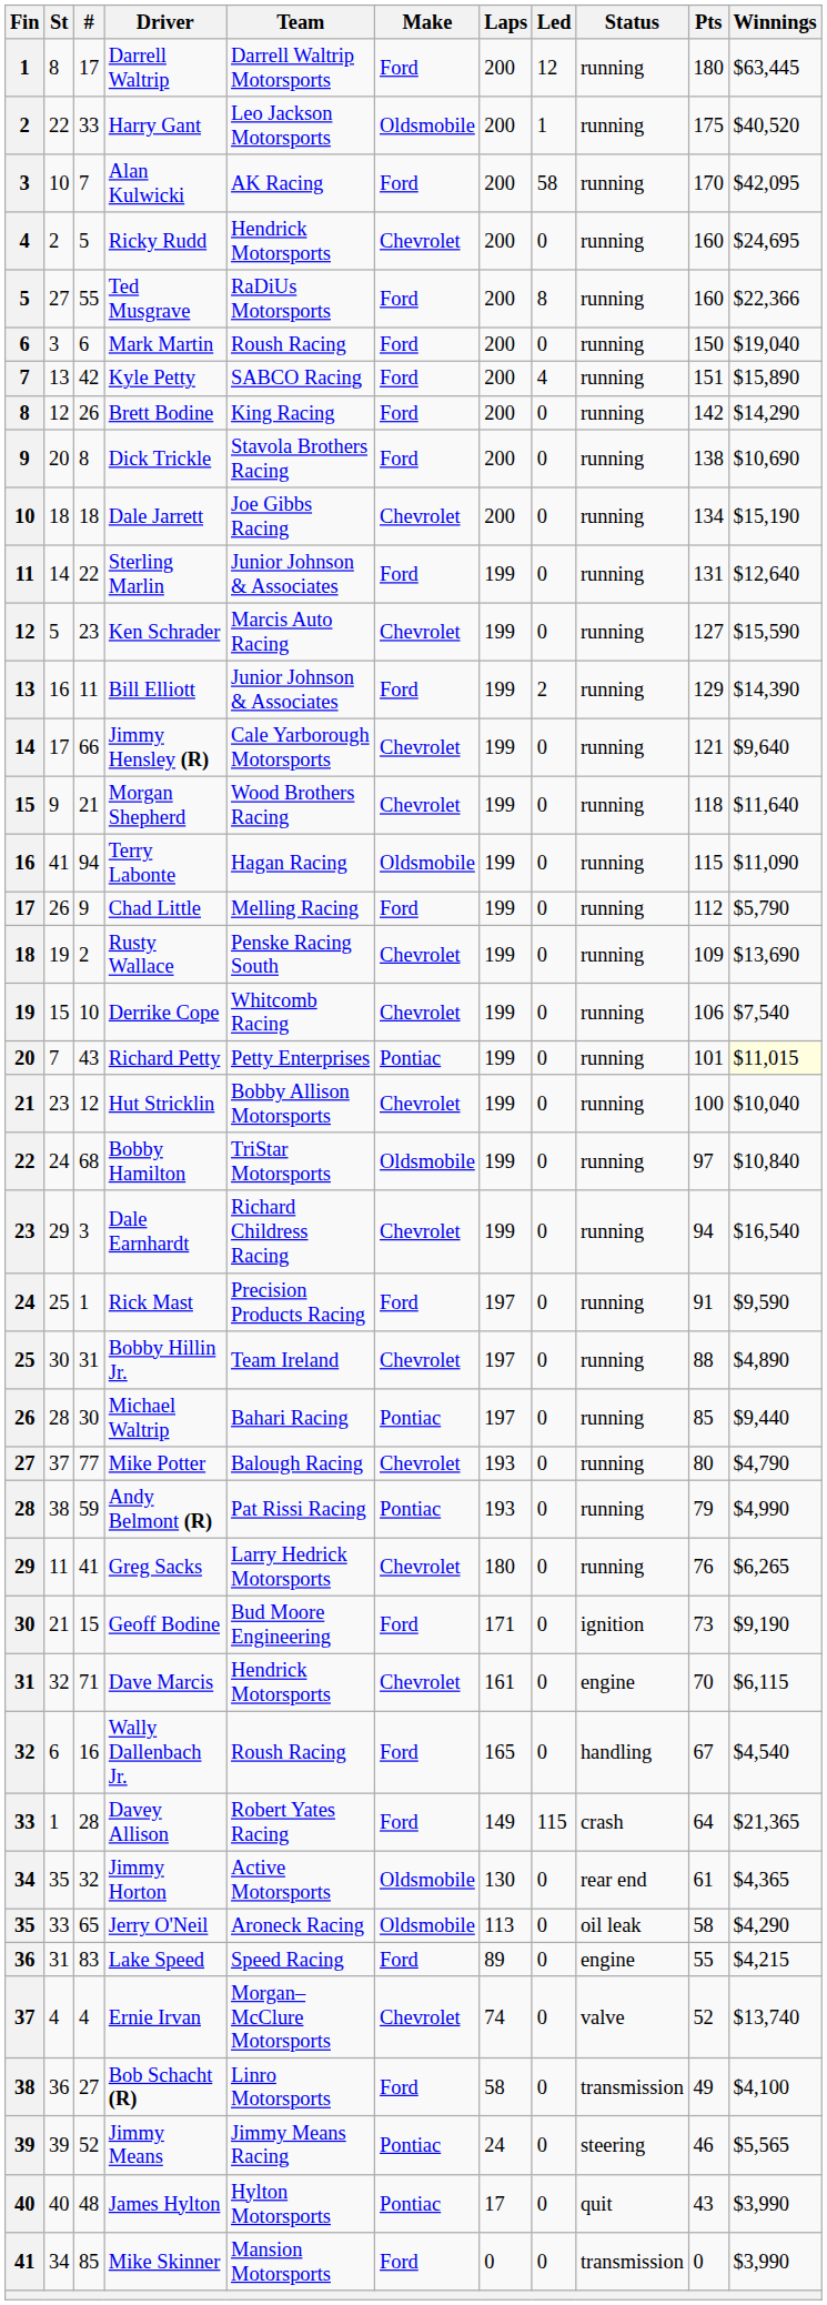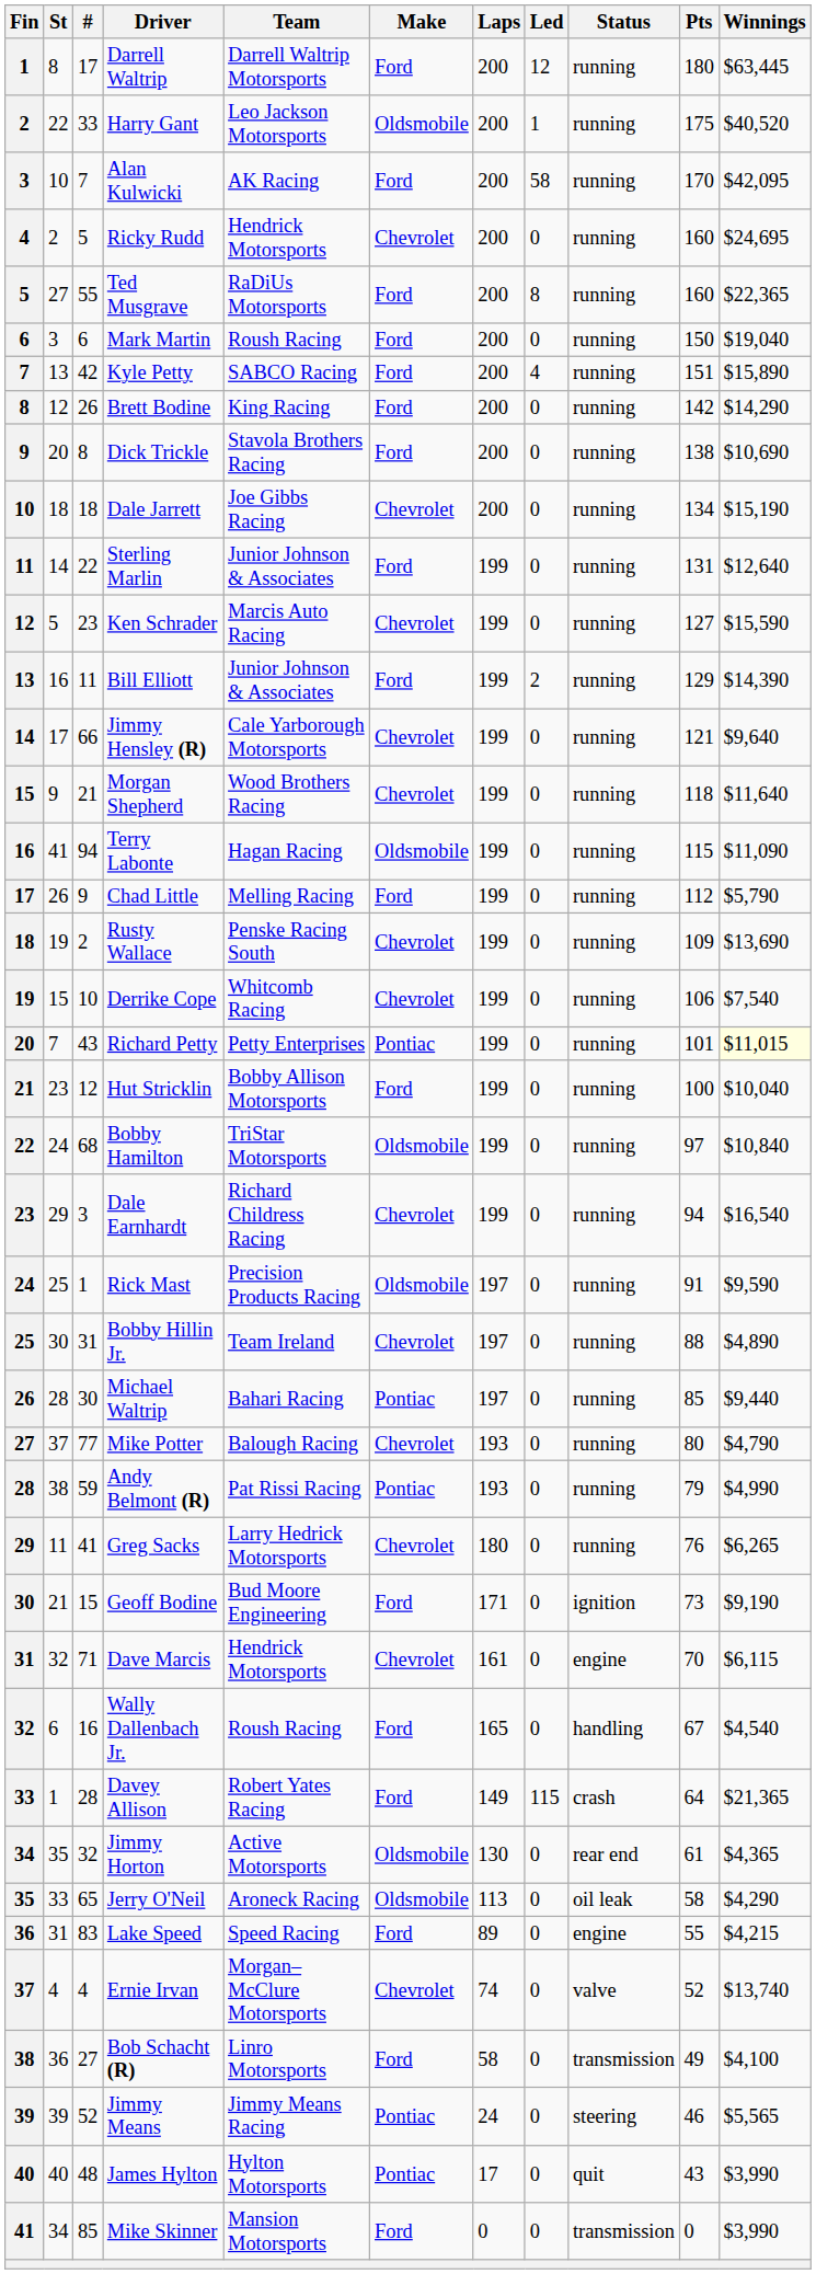Ted Musgrave | Winnings: $22,366 -> $22,365
Hut Stricklin | Make: Chevrolet -> Ford
Rick Mast | Make: Ford -> Oldsmobile
